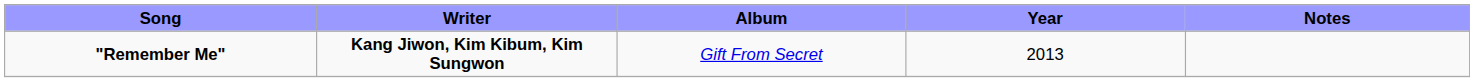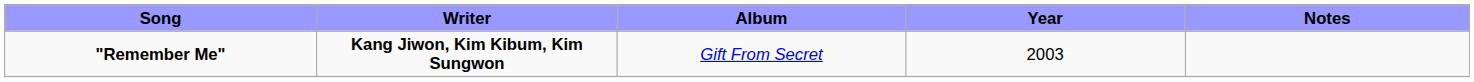"Remember Me" | Year: 2013 -> 2003
